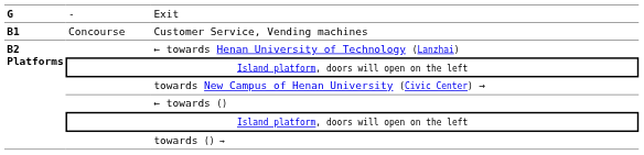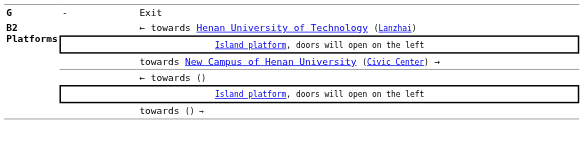- row: B1 | Concourse | Customer Service, Vending machines
